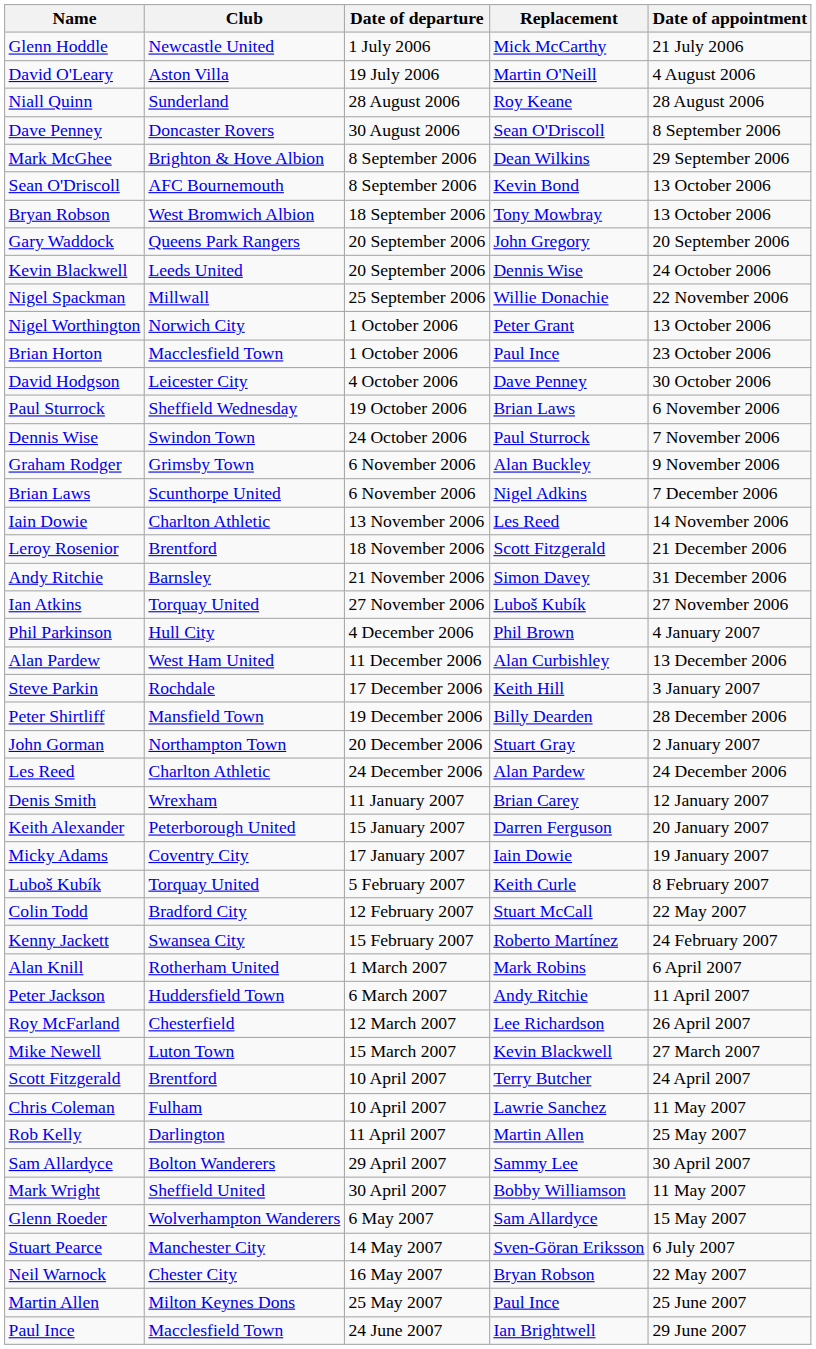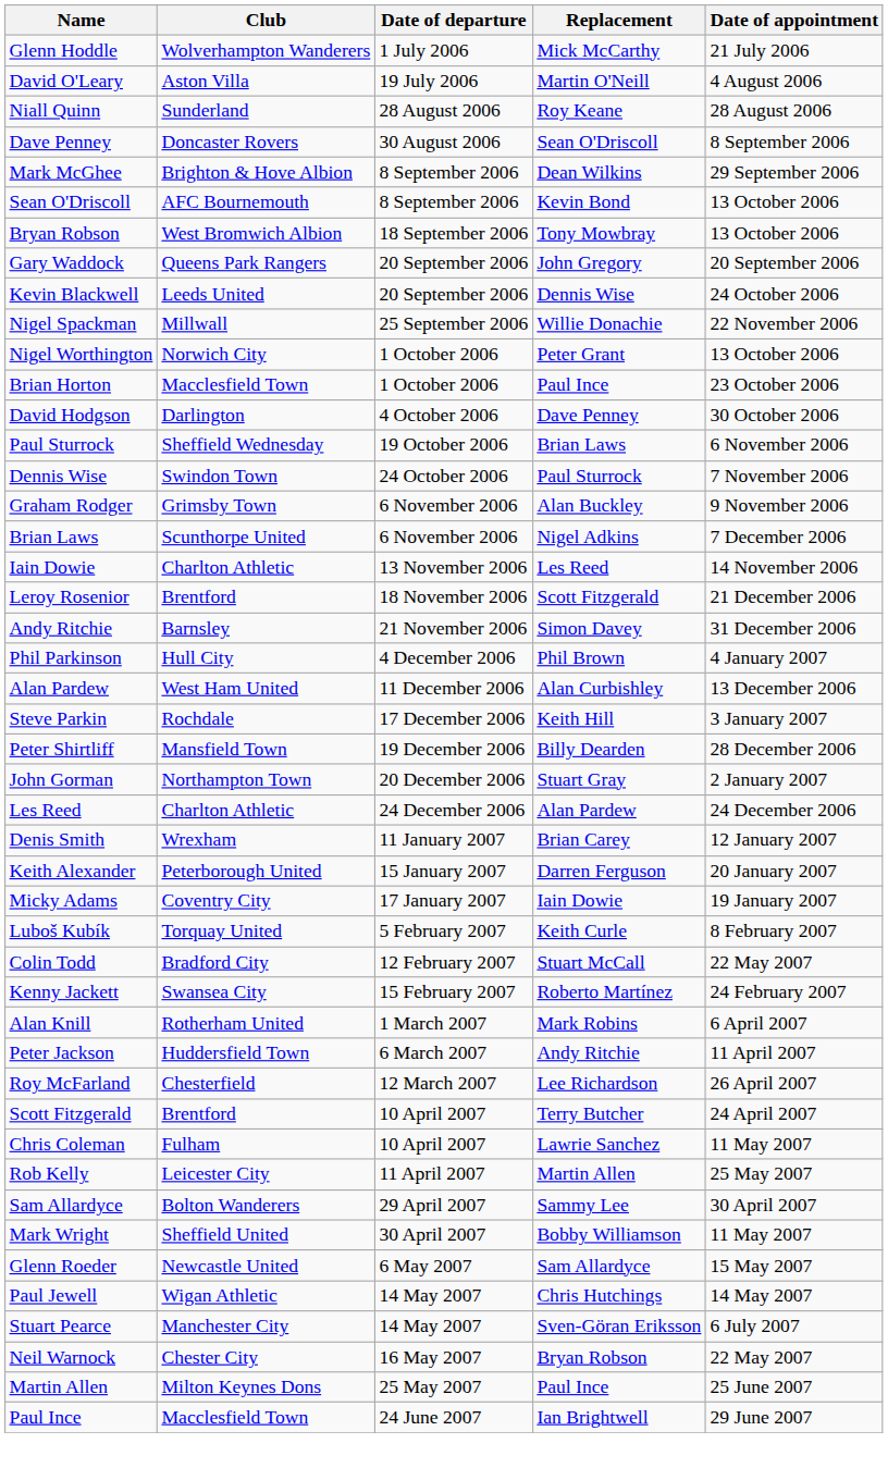Glenn Hoddle | Club: Newcastle United -> Wolverhampton Wanderers
David Hodgson | Club: Leicester City -> Darlington
- row: Ian Atkins | Torquay United | 27 November 2006 | Luboš Kubík | 27 November 2006
- row: Mike Newell | Luton Town | 15 March 2007 | Kevin Blackwell | 27 March 2007
Rob Kelly | Club: Darlington -> Leicester City
Glenn Roeder | Club: Wolverhampton Wanderers -> Newcastle United
+ row: Paul Jewell | Wigan Athletic | 14 May 2007 | Chris Hutchings | 14 May 2007
